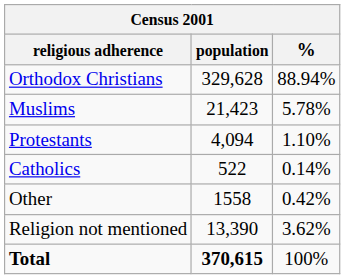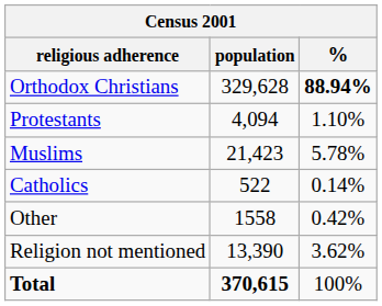Orthodox Christians | %: normal -> bold
rows swapped: Muslims <-> Protestants
